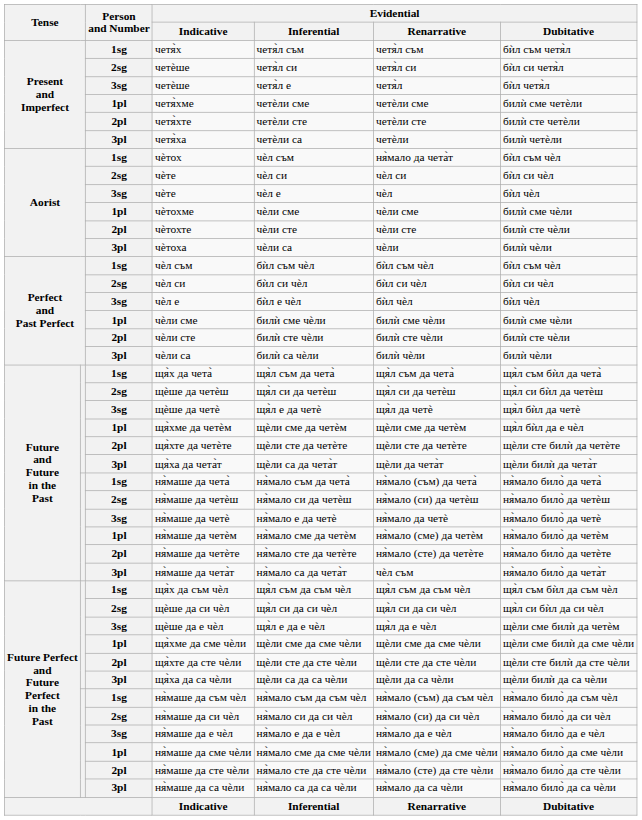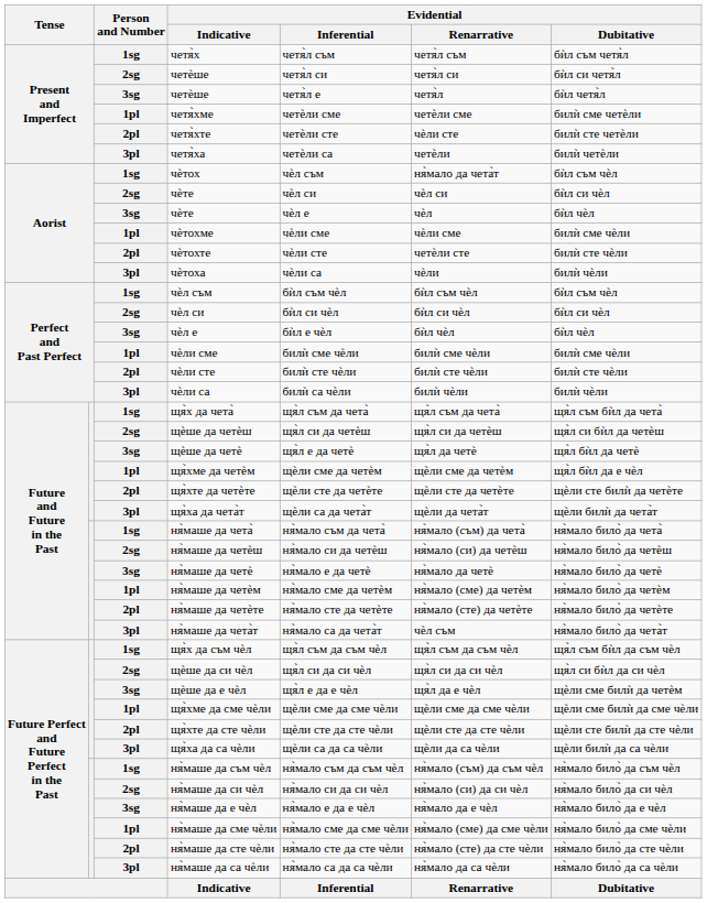четя̀хте | Evidential / Renarrative: четѐли сте -> чѐли сте
чѐтохте | Evidential / Renarrative: чѐли сте -> четѐли сте
